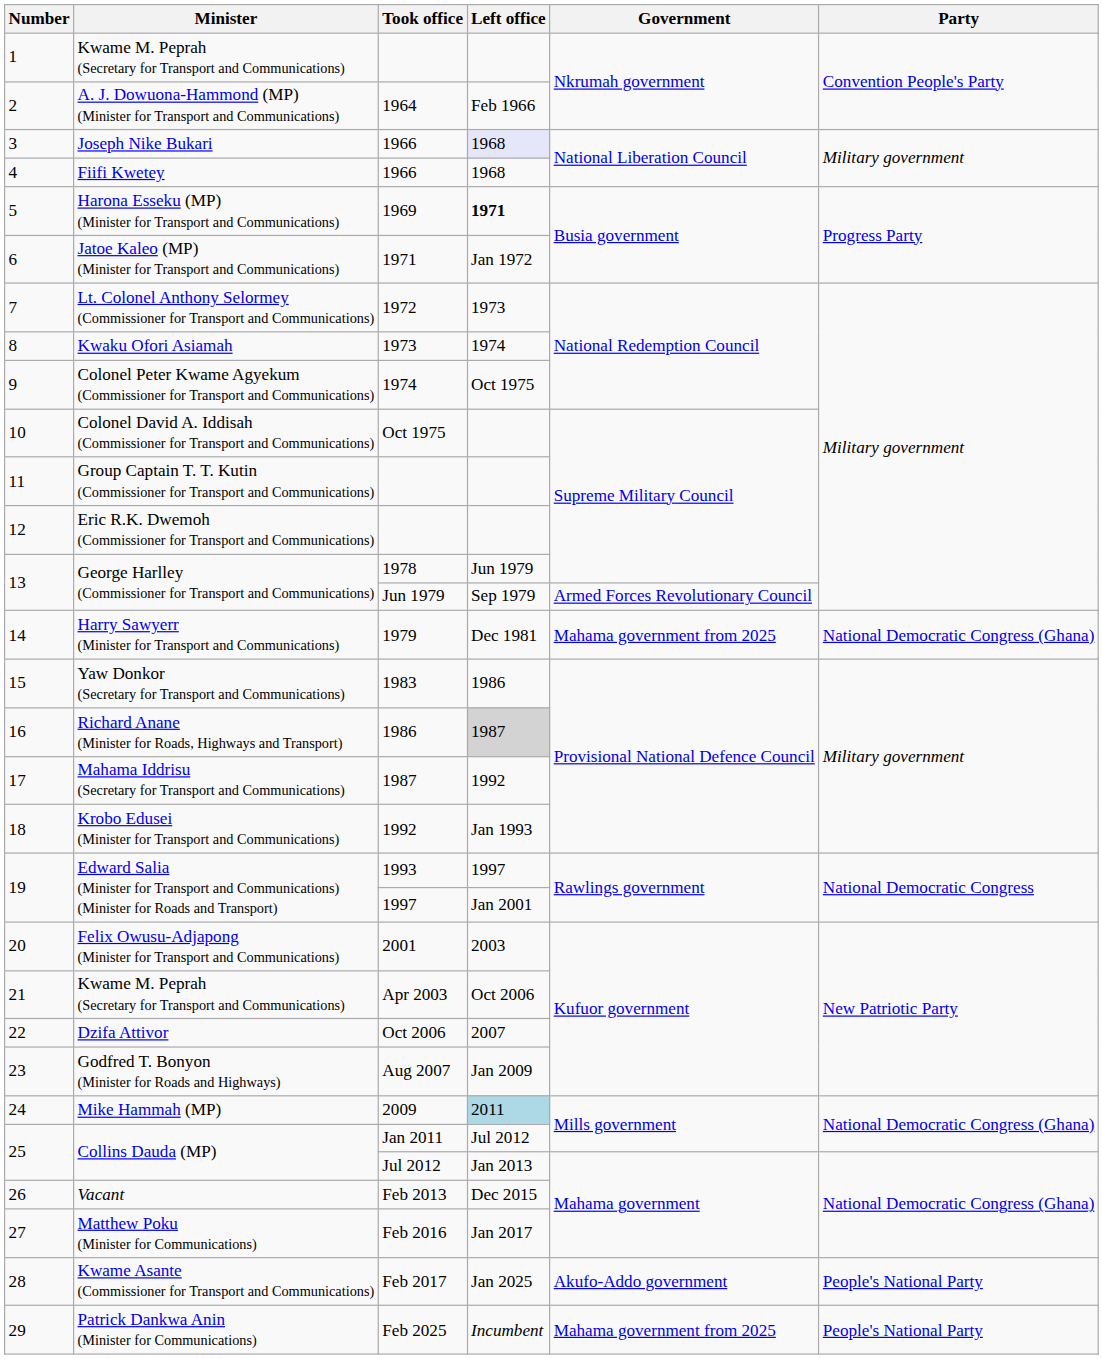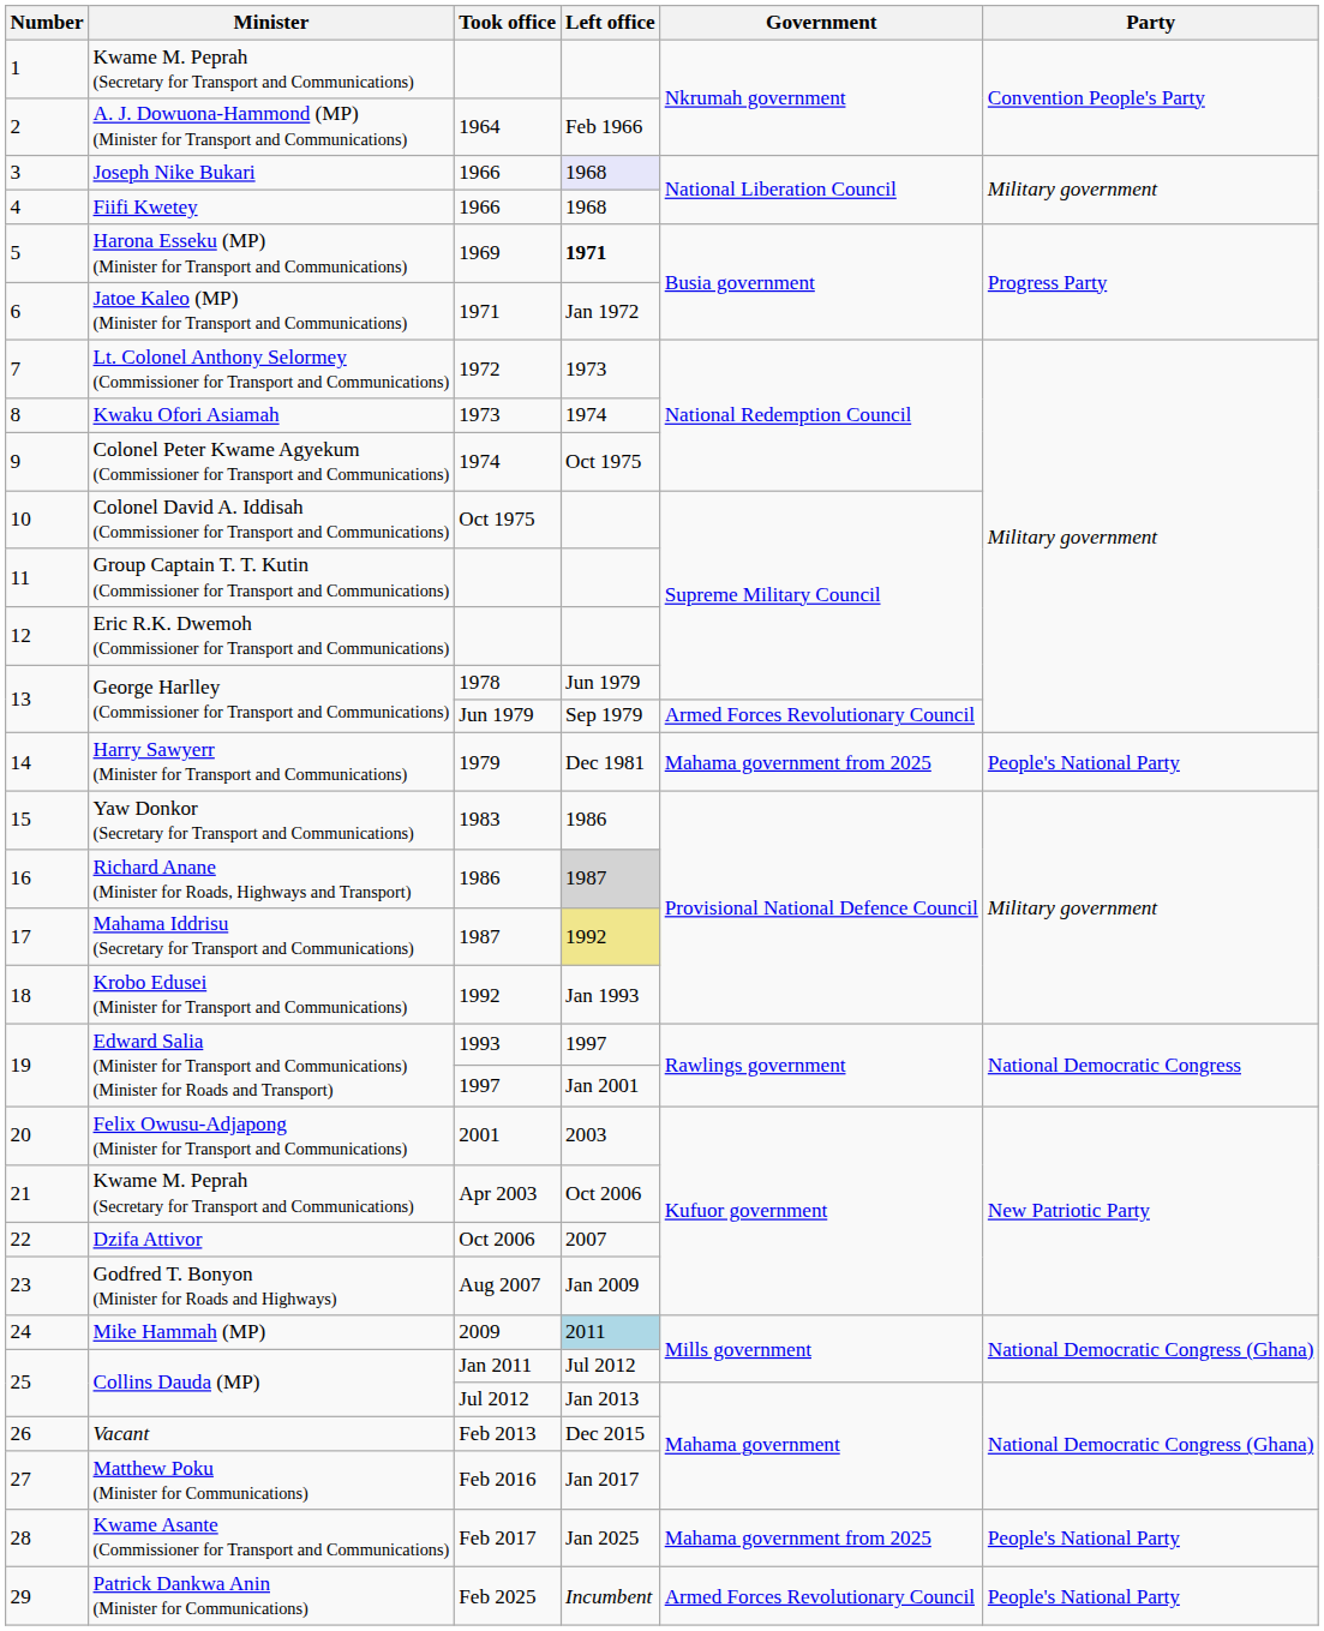14 | Party: National Democratic Congress (Ghana) -> People's National Party
17 | Left office: no background -> khaki background
28 | Government: Akufo-Addo government -> Mahama government from 2025
29 | Government: Mahama government from 2025 -> Armed Forces Revolutionary Council
